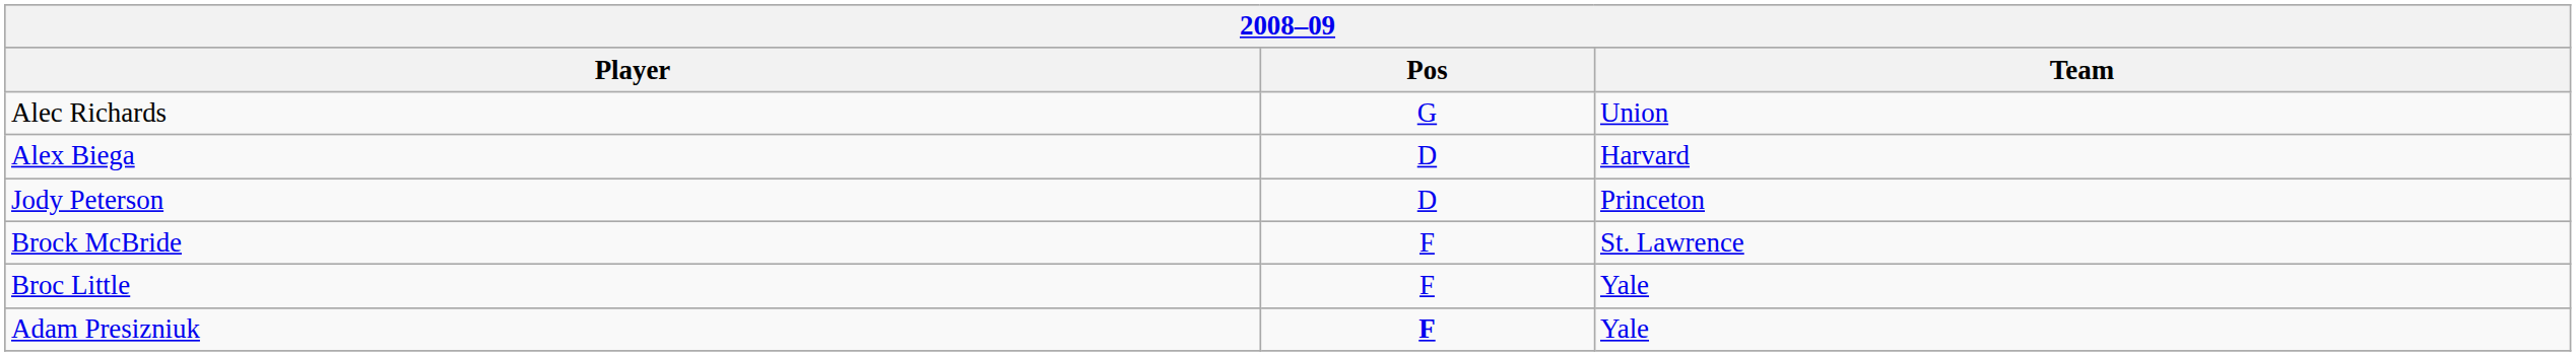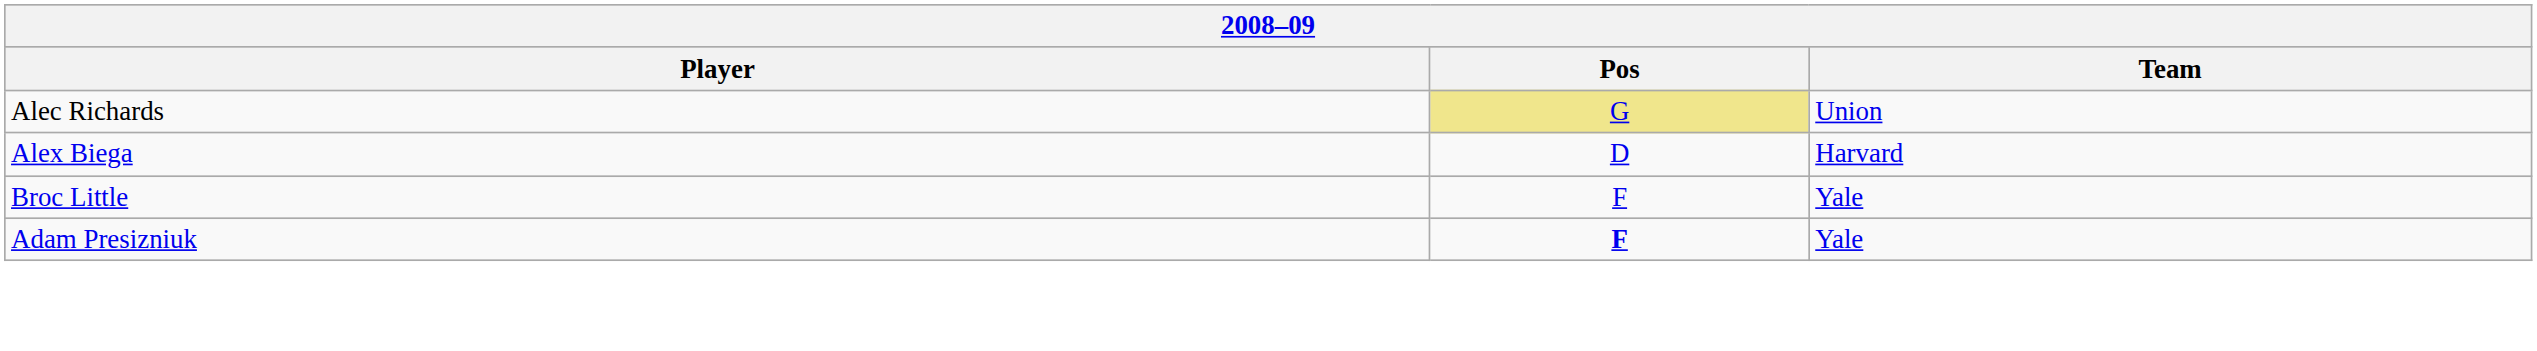Alec Richards | Pos: no background -> khaki background
- row: Jody Peterson | D | Princeton
- row: Brock McBride | F | St. Lawrence
